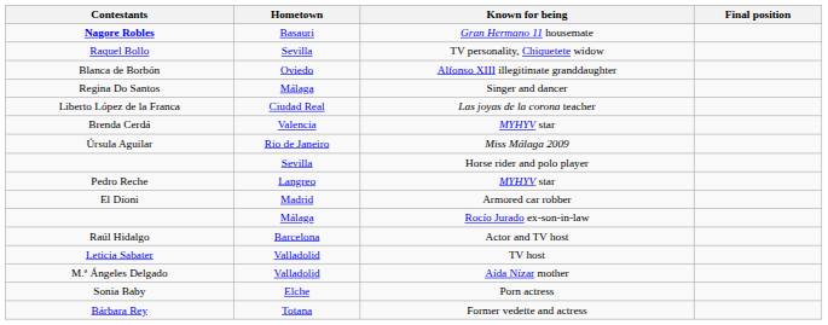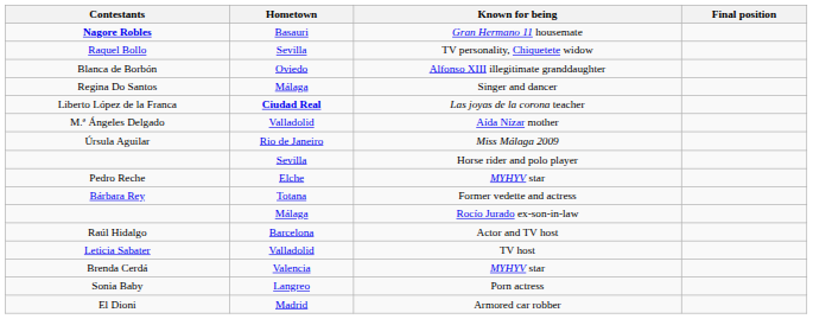Liberto López de la Franca | Hometown: normal -> bold
rows swapped: M.ª Ángeles Delgado <-> Brenda Cerdá
Pedro Reche | Hometown: Langreo -> Elche
rows swapped: El Dioni <-> Bárbara Rey
Sonia Baby | Hometown: Elche -> Langreo
